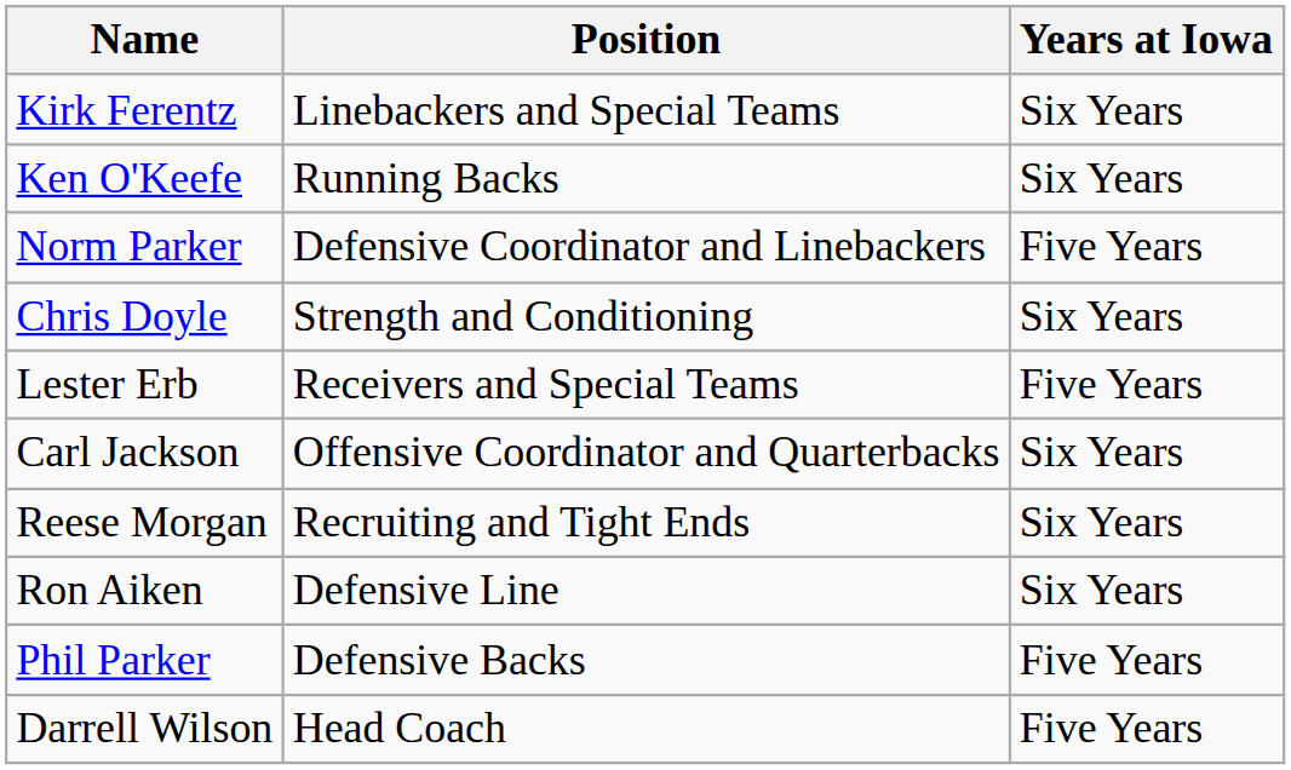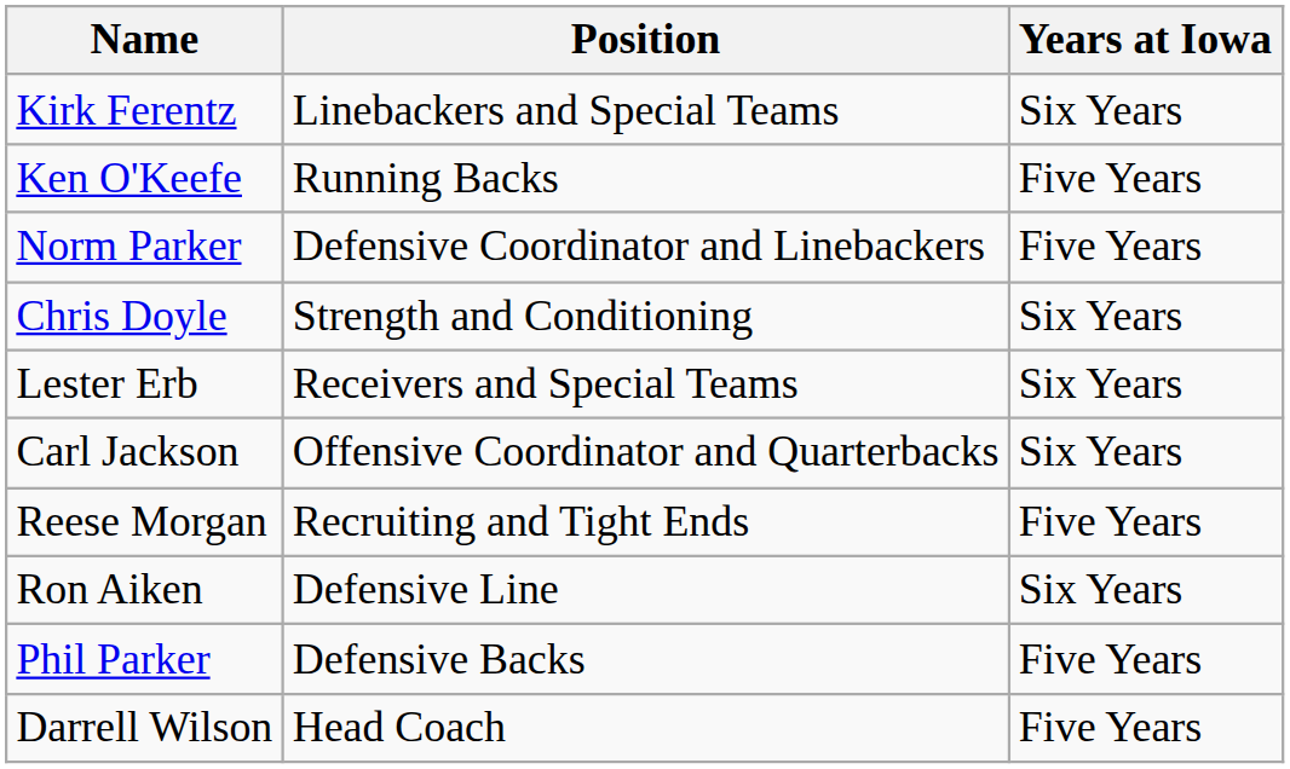Ken O'Keefe | Years at Iowa: Six Years -> Five Years
Lester Erb | Years at Iowa: Five Years -> Six Years
Reese Morgan | Years at Iowa: Six Years -> Five Years
